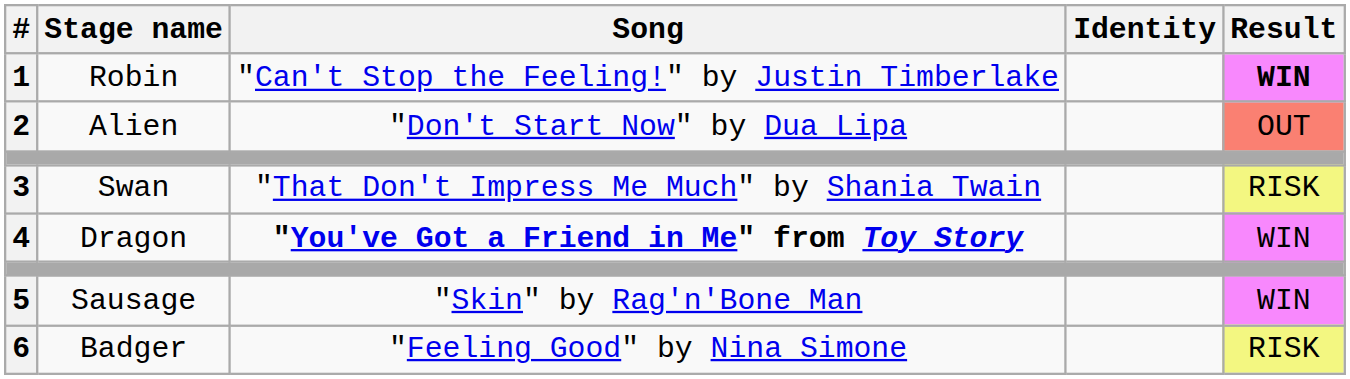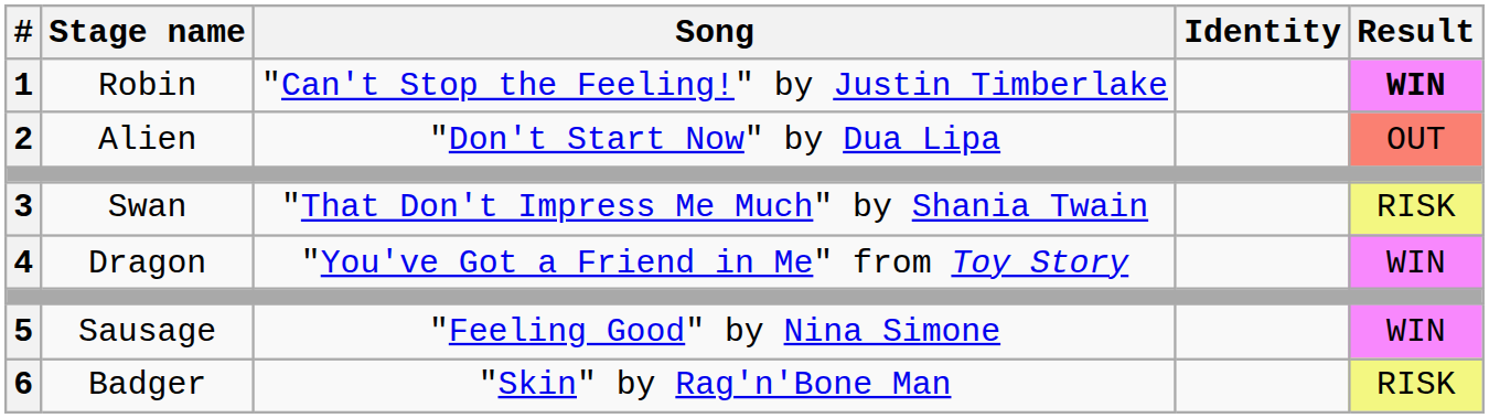4 | Song: bold -> normal
5 | Song: "Skin" by Rag'n'Bone Man -> "Feeling Good" by Nina Simone
6 | Song: "Feeling Good" by Nina Simone -> "Skin" by Rag'n'Bone Man
